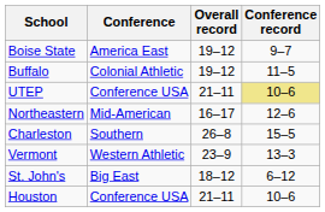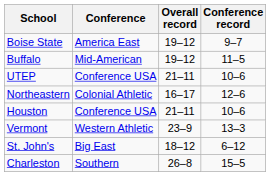Buffalo | Conference: Colonial Athletic -> Mid-American
UTEP | Conference record: khaki background -> no background
Northeastern | Conference: Mid-American -> Colonial Athletic
rows swapped: Houston <-> Charleston
